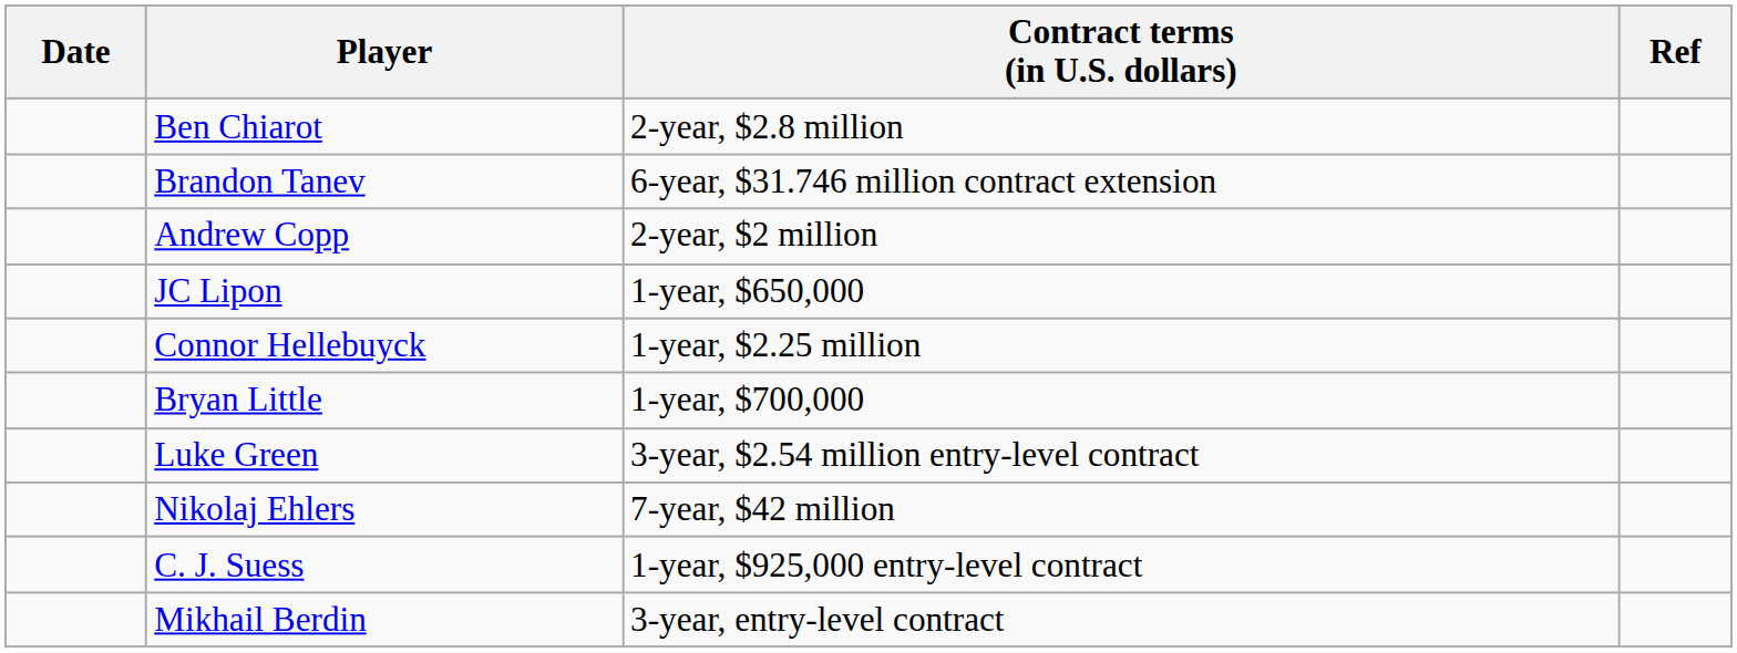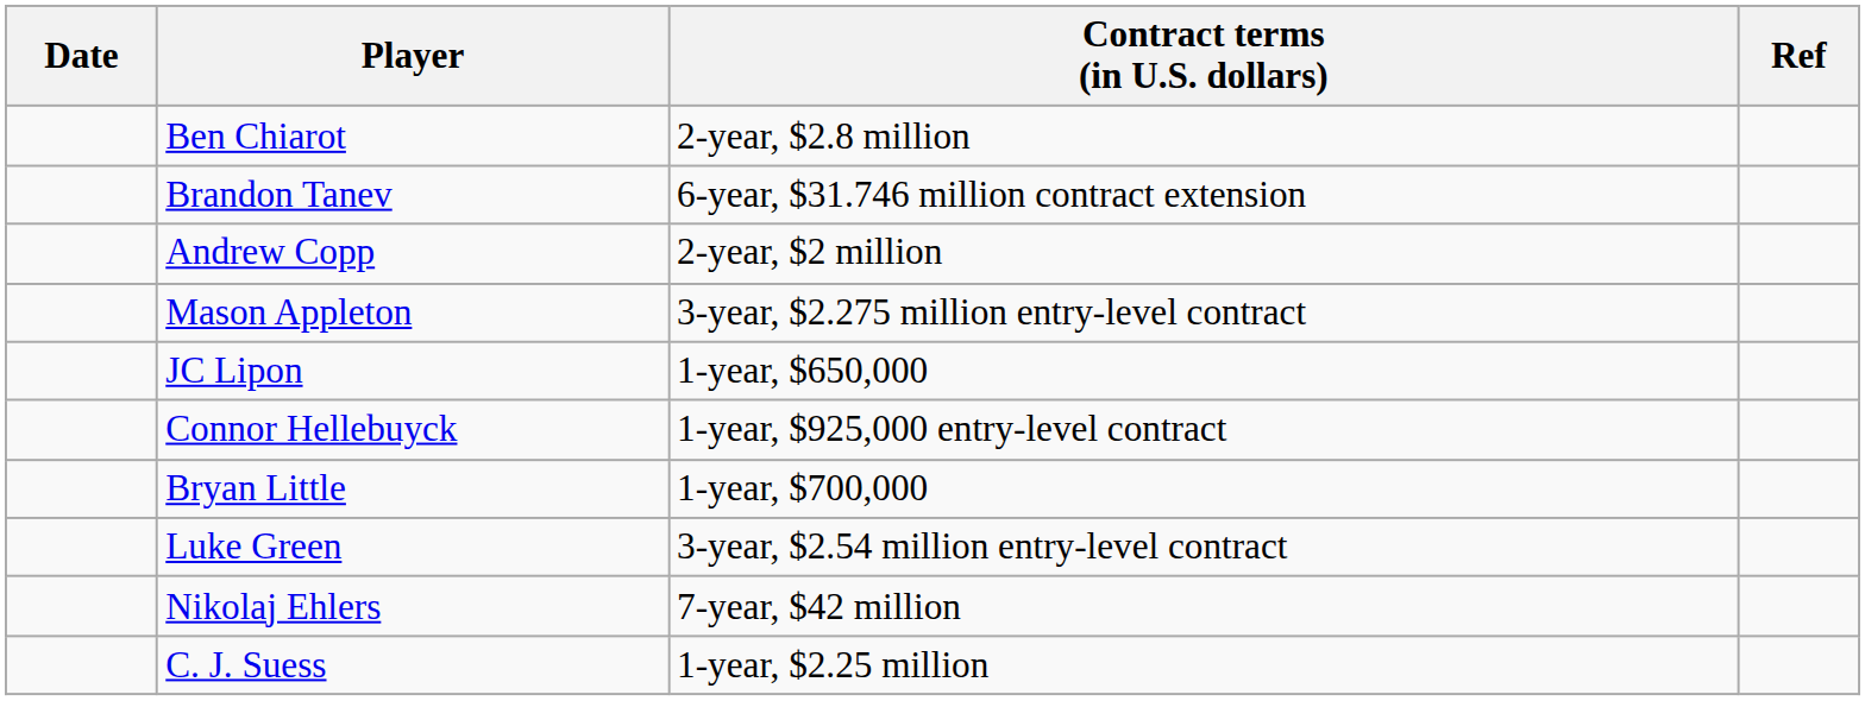+ row: Mason Appleton | 3-year, $2.275 million entry-level contract
Connor Hellebuyck | Contract terms (in U.S. dollars): 1-year, $2.25 million -> 1-year, $925,000 entry-level contract
C. J. Suess | Contract terms (in U.S. dollars): 1-year, $925,000 entry-level contract -> 1-year, $2.25 million
- row: Mikhail Berdin | 3-year, entry-level contract
